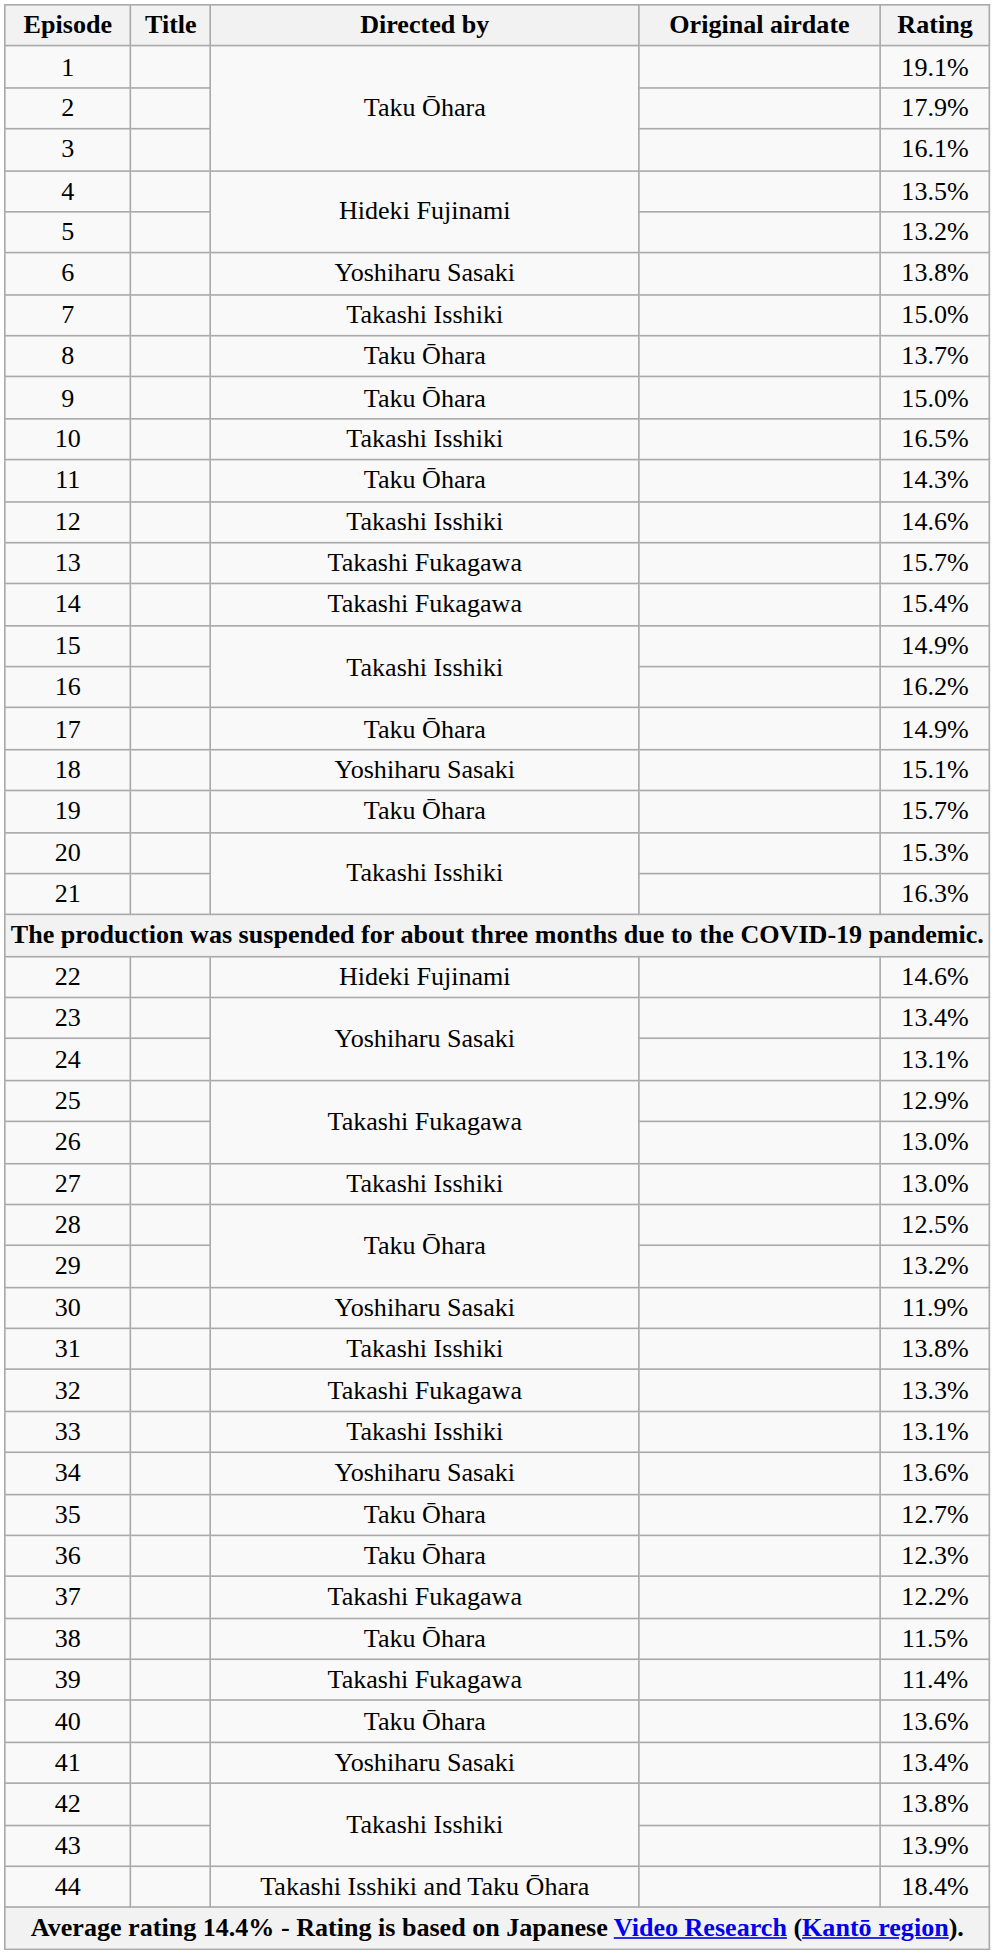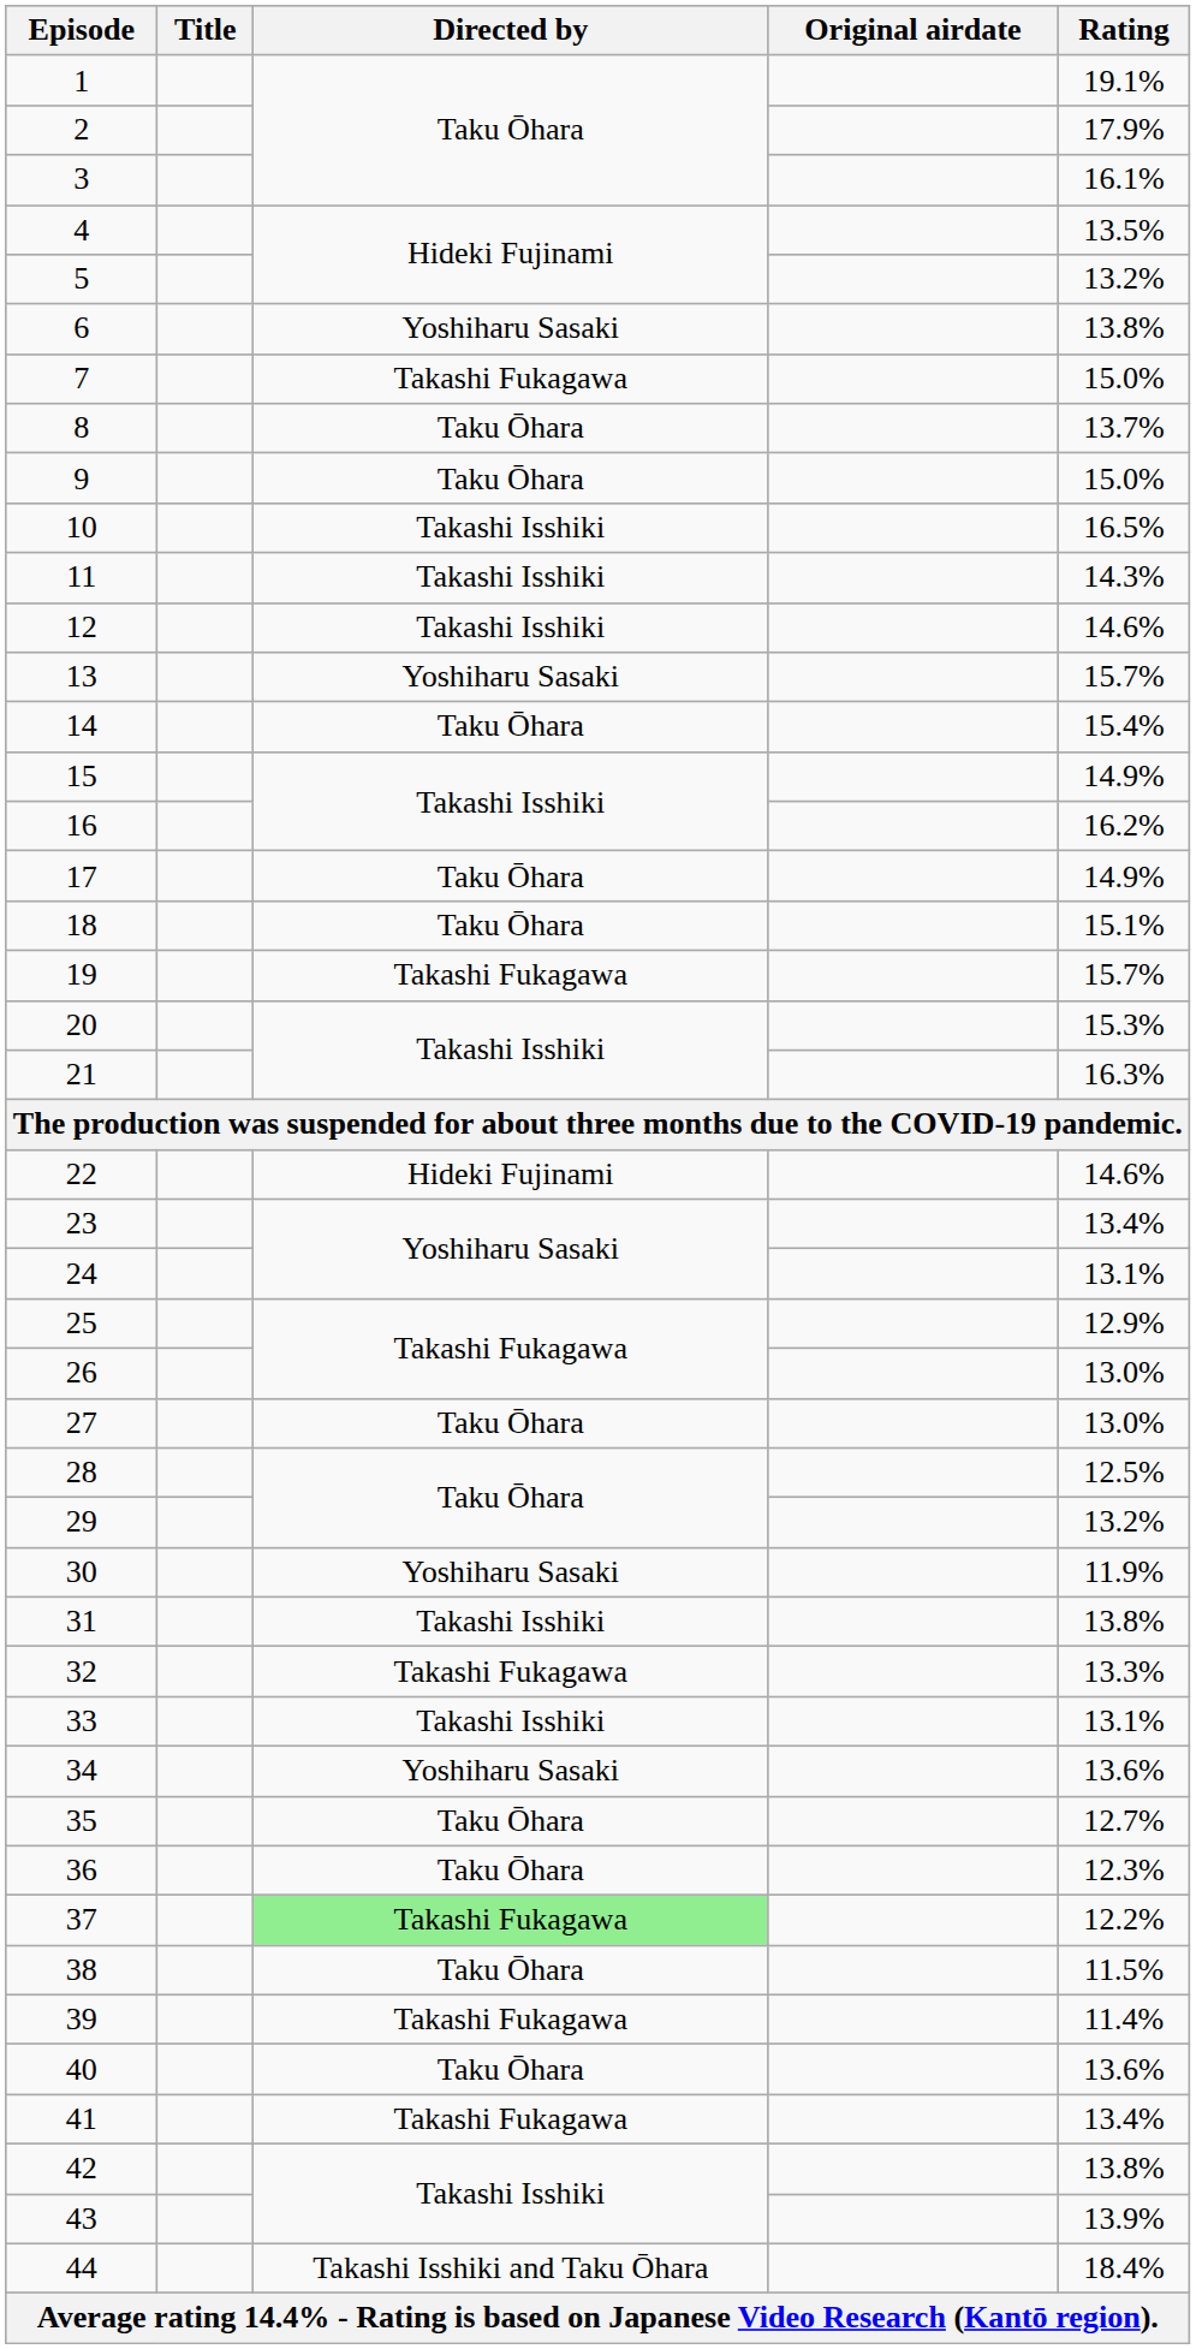7 | Directed by: Takashi Isshiki -> Takashi Fukagawa
11 | Directed by: Taku Ōhara -> Takashi Isshiki
13 | Directed by: Takashi Fukagawa -> Yoshiharu Sasaki
14 | Directed by: Takashi Fukagawa -> Taku Ōhara
18 | Directed by: Yoshiharu Sasaki -> Taku Ōhara
19 | Directed by: Taku Ōhara -> Takashi Fukagawa
27 | Directed by: Takashi Isshiki -> Taku Ōhara
37 | Directed by: no background -> lightgreen background
41 | Directed by: Yoshiharu Sasaki -> Takashi Fukagawa
